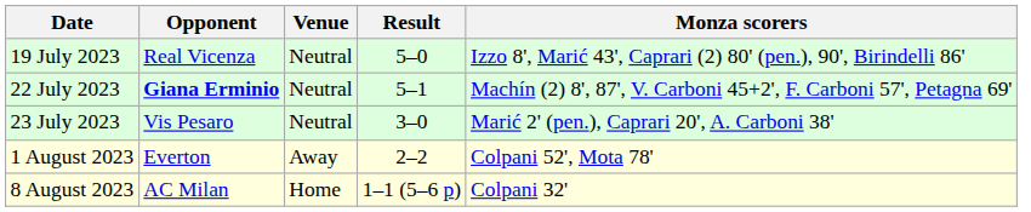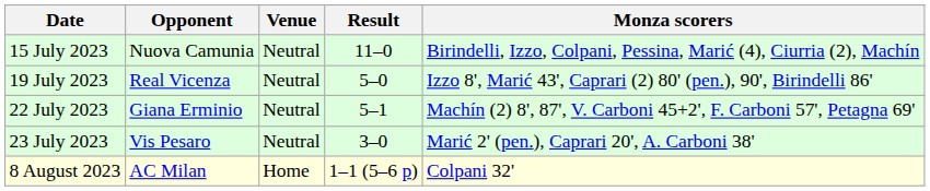+ row: 15 July 2023 | Nuova Camunia | Neutral | 11–0 | Birindelli, Izzo, Colpani, Pessina, Marić (4), Ciurria (2), Machín
22 July 2023 | Opponent: bold -> normal
- row: 1 August 2023 | Everton | Away | 2–2 | Colpani 52', Mota 78'
